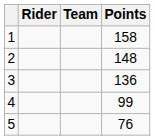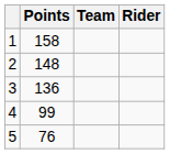columns swapped: Rider <-> Points
